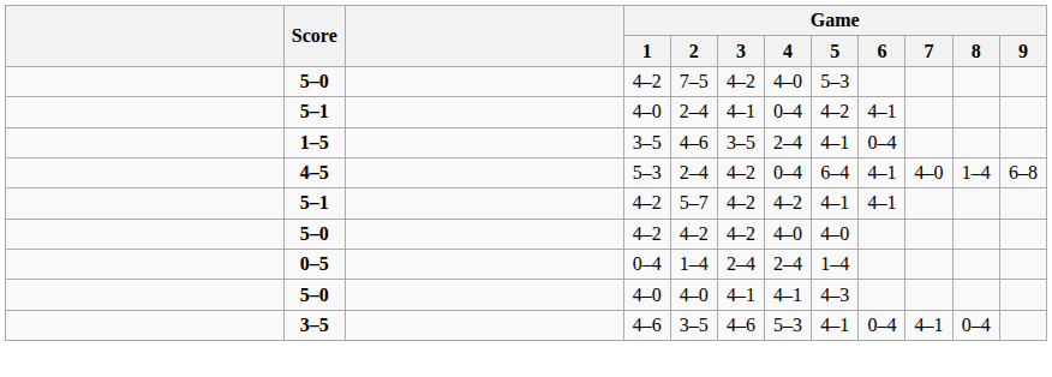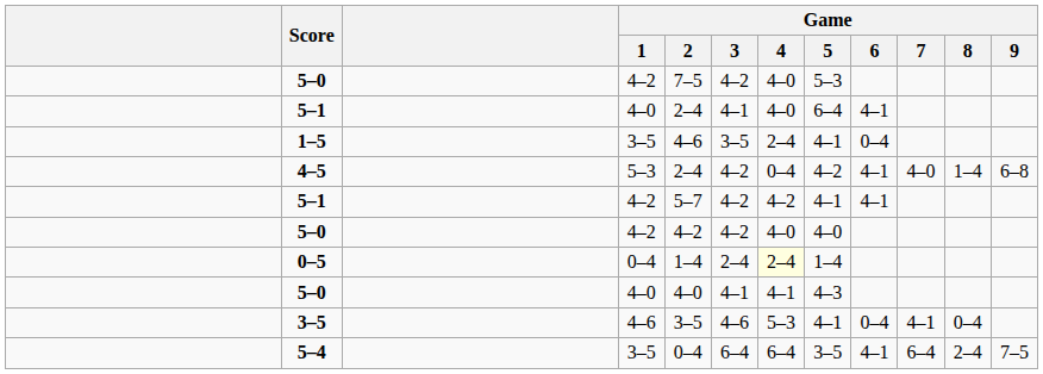5–1 / 4–0 | Game / 4: 0–4 -> 4–0
5–1 / 4–0 | Game / 5: 4–2 -> 6–4
4–5 | Game / 5: 6–4 -> 4–2
0–5 | Game / 4: no background -> lightyellow background
+ row: 5–4 | 3–5 | 0–4 | 6–4 | 6–4 | 3–5 | 4–1 | 6–4 | 2–4 | 7–5
